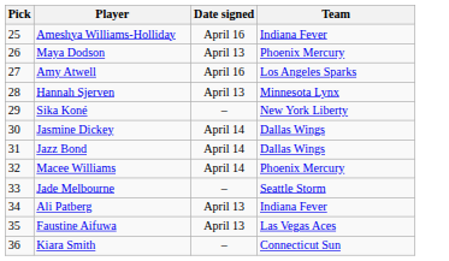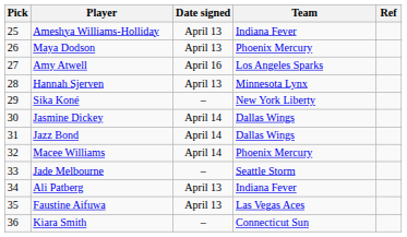+ column: Ref
Ameshya Williams-Holliday | Date signed: April 16 -> April 13
